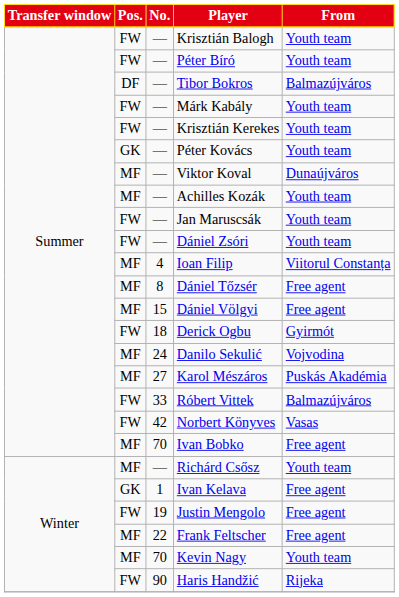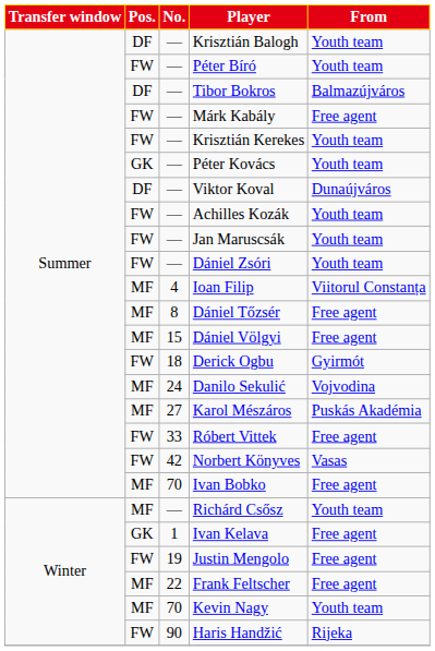Krisztián Balogh | Pos.: FW -> DF
Márk Kabály | From: Youth team -> Free agent
Viktor Koval | Pos.: MF -> DF
Achilles Kozák | Pos.: MF -> FW
Róbert Vittek | From: Balmazújváros -> Free agent
